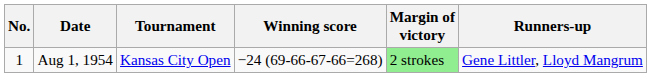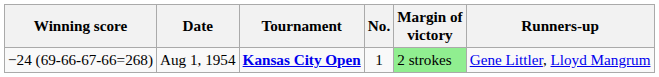columns swapped: No. <-> Winning score
Aug 1, 1954 | Tournament: normal -> bold
